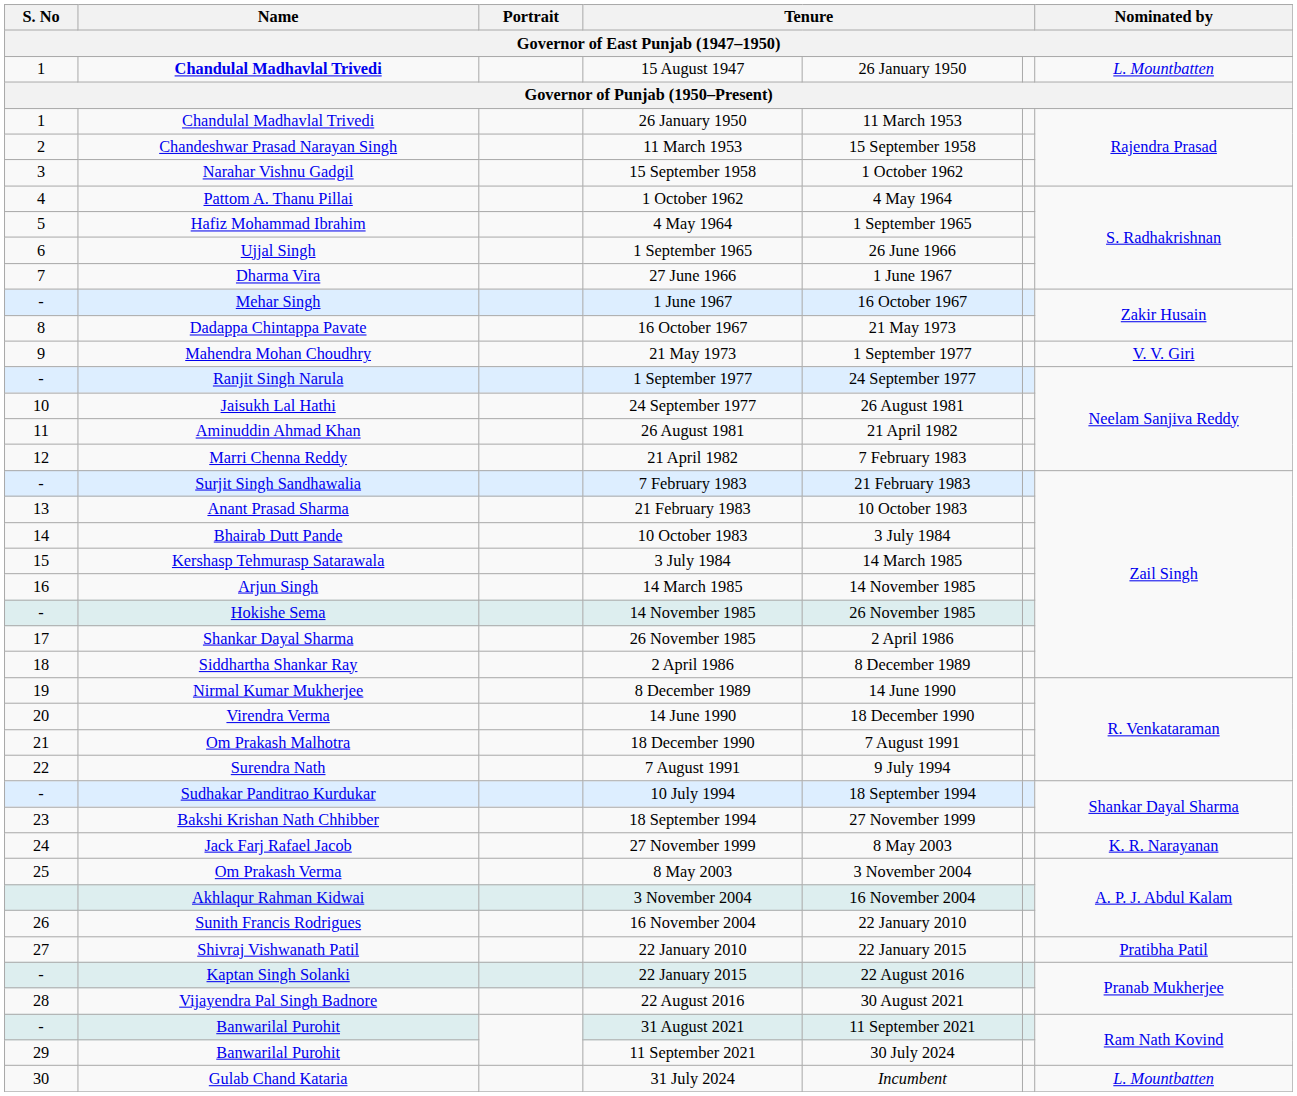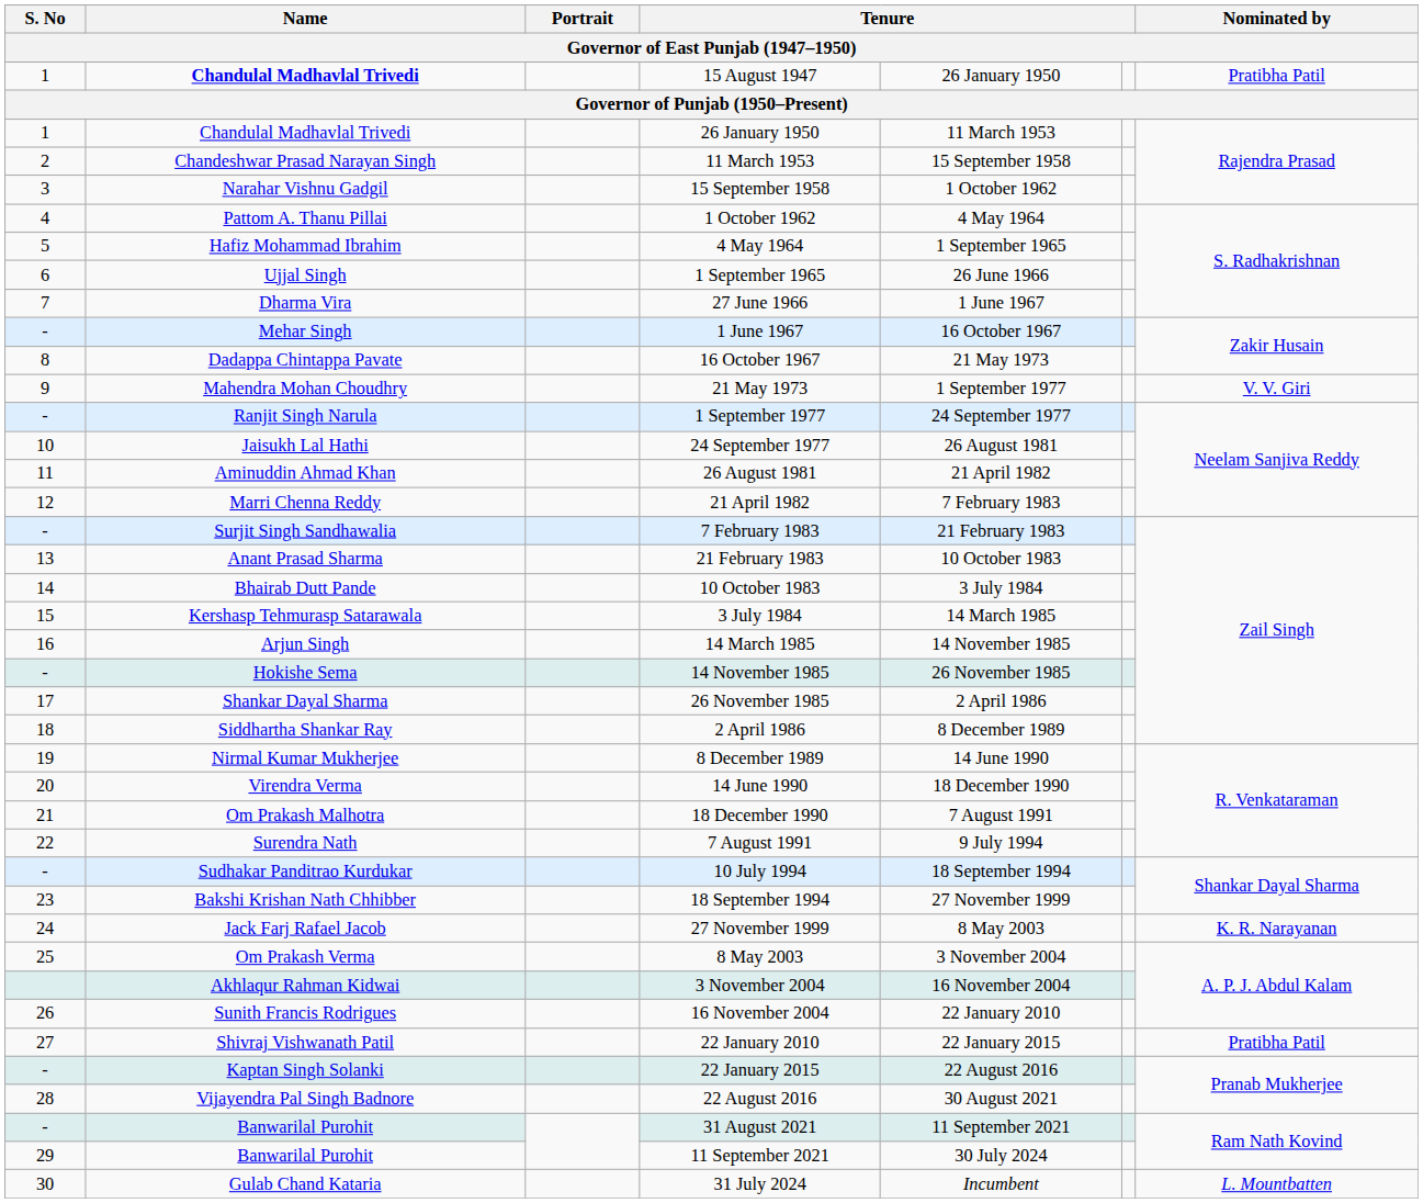15 August 1947 | Nominated by: L. Mountbatten -> Pratibha Patil
